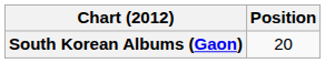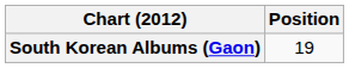South Korean Albums (Gaon) | Position: 20 -> 19
